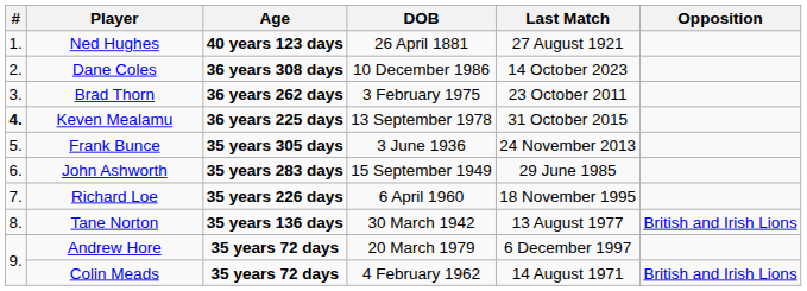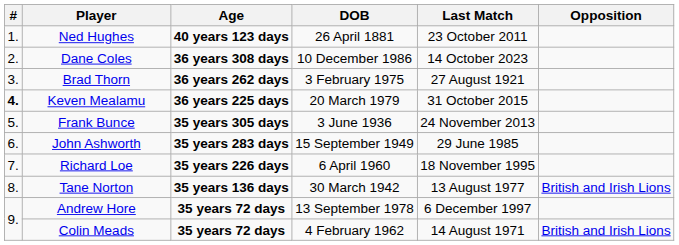Ned Hughes | Last Match: 27 August 1921 -> 23 October 2011
Brad Thorn | Last Match: 23 October 2011 -> 27 August 1921
Keven Mealamu | DOB: 13 September 1978 -> 20 March 1979
Andrew Hore | DOB: 20 March 1979 -> 13 September 1978
